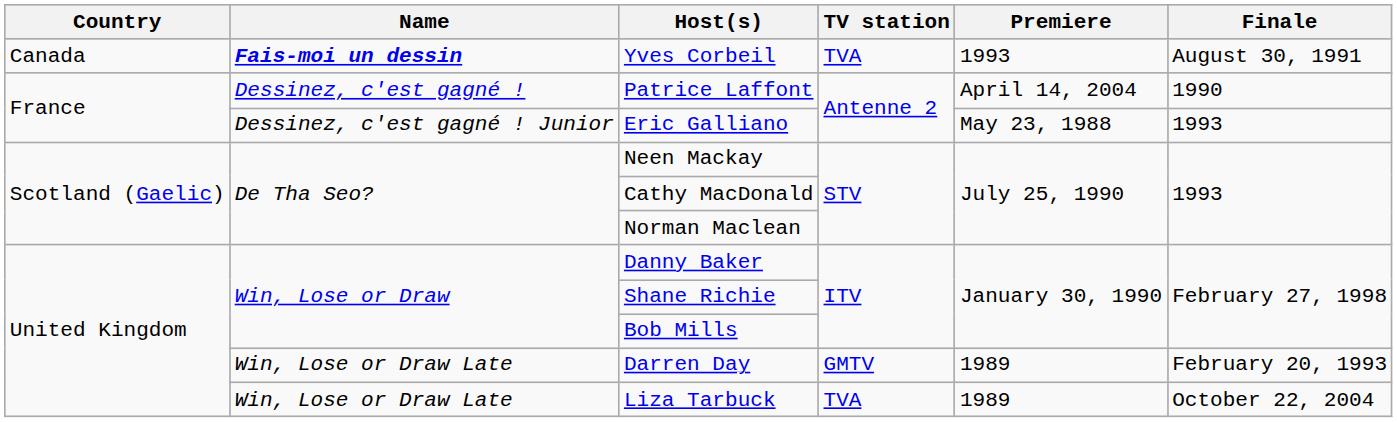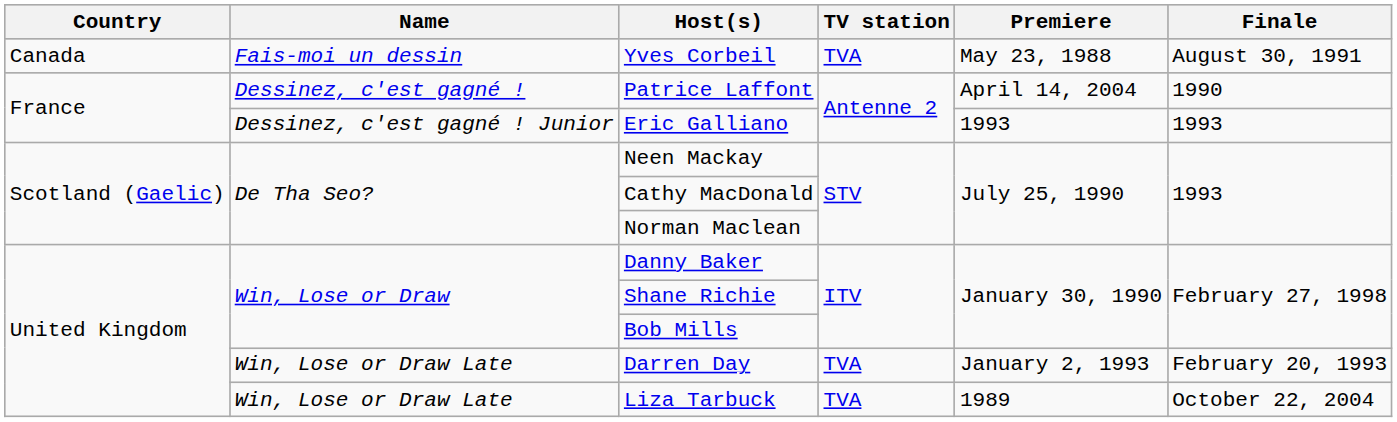Yves Corbeil | Name: bold -> normal
Yves Corbeil | Premiere: 1993 -> May 23, 1988
Eric Galliano | Premiere: May 23, 1988 -> 1993
Darren Day | TV station: GMTV -> TVA
Darren Day | Premiere: 1989 -> January 2, 1993
